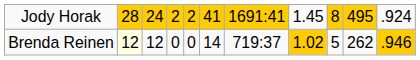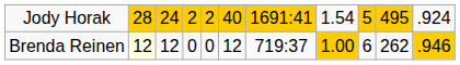Jody Horak | column 6: 41 -> 40
Jody Horak | column 8: 1.45 -> 1.54
Jody Horak | column 9: 8 -> 5
Brenda Reinen | column 6: 14 -> 12
Brenda Reinen | column 8: 1.02 -> 1.00
Brenda Reinen | column 9: 5 -> 6
